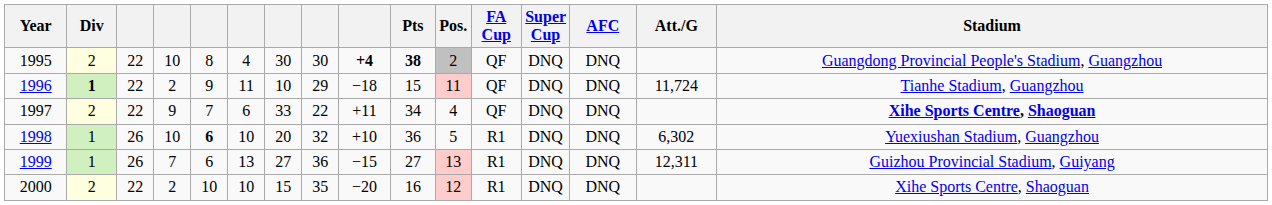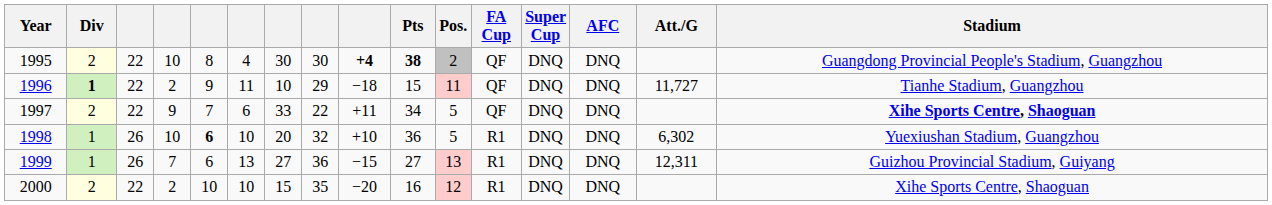1996 | Att./G: 11,724 -> 11,727
1997 | Pos.: 4 -> 5
